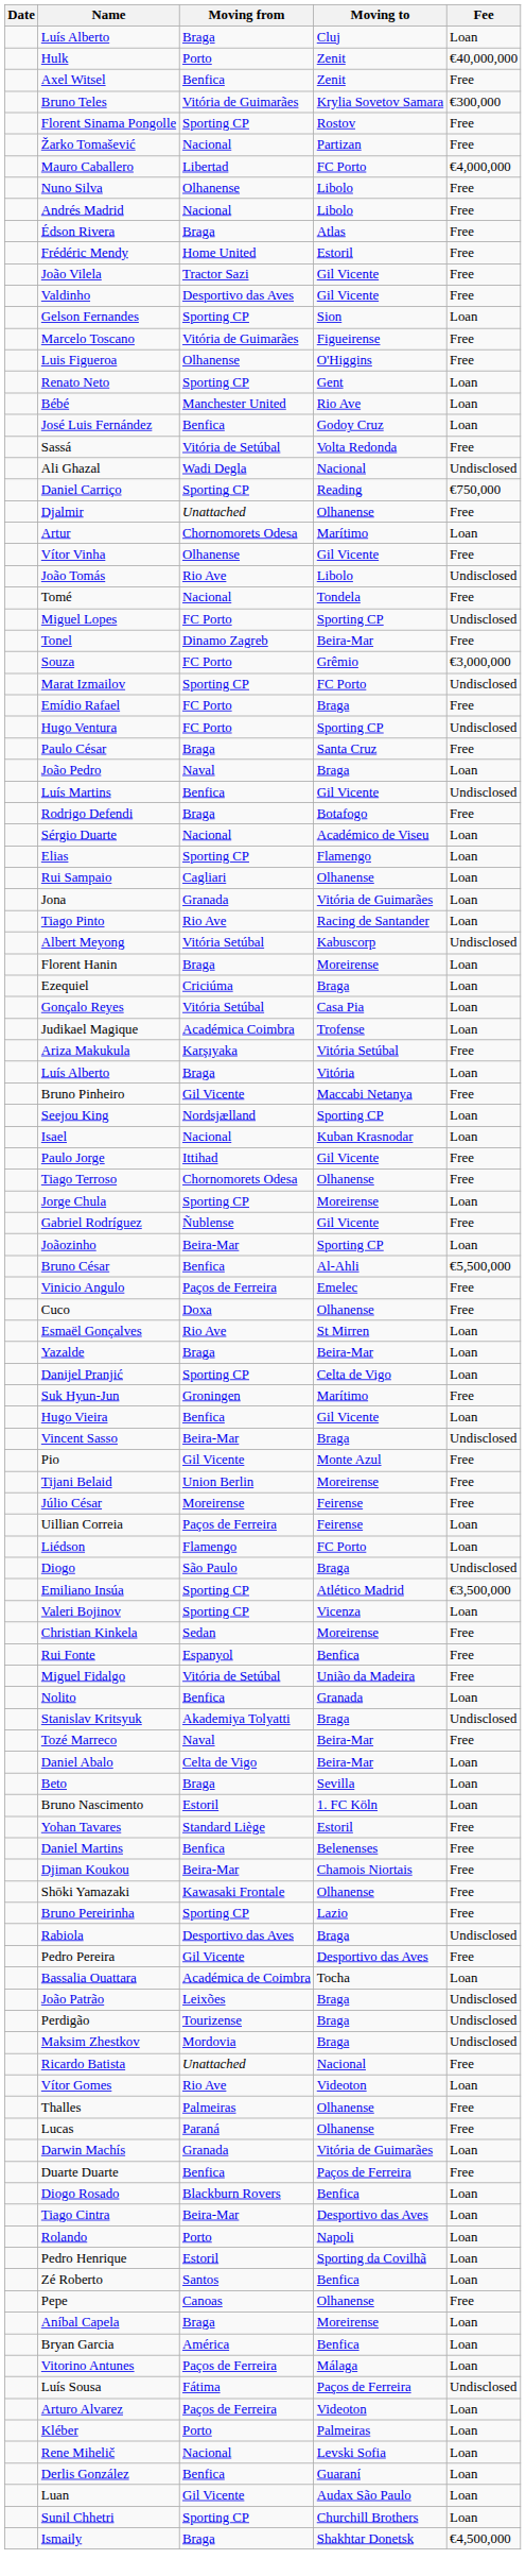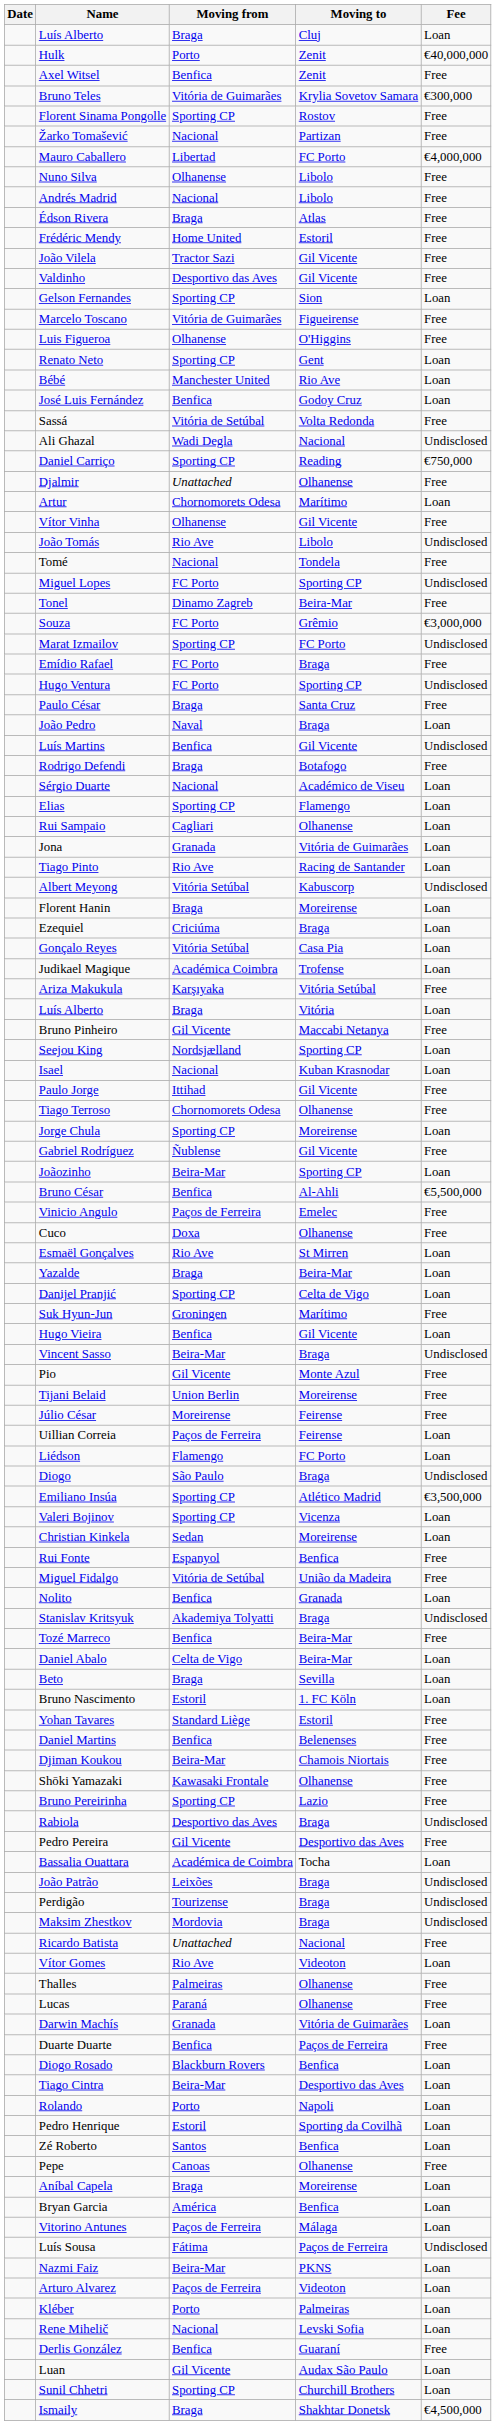Christian Kinkela | Fee: Free -> Loan
Tozé Marreco | Moving from: Naval -> Benfica
+ row: Nazmi Faiz | Beira-Mar | PKNS | Loan
Derlis González | Fee: Loan -> Free
